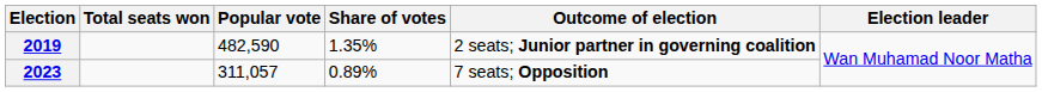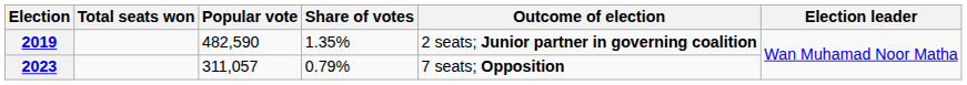2023 | Share of votes: 0.89% -> 0.79%
